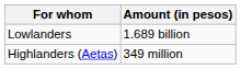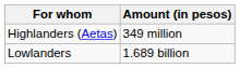rows swapped: Highlanders (Aetas) <-> Lowlanders
